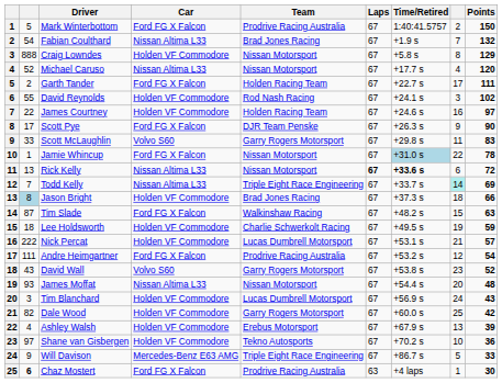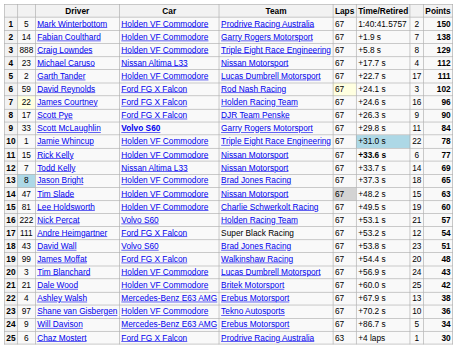Mark Winterbottom | Car: Ford FG X Falcon -> Holden VF Commodore
Fabian Coulthard | column 2: 54 -> 14
Fabian Coulthard | Car: Nissan Altima L33 -> Holden VF Commodore
Fabian Coulthard | Team: Brad Jones Racing -> Garry Rogers Motorsport
Fabian Coulthard | Points: 132 -> 138
Craig Lowndes | Team: Nissan Motorsport -> Triple Eight Race Engineering
Michael Caruso | column 2: 52 -> 23
Michael Caruso | Points: 120 -> 112
Garth Tander | Car: Ford FG X Falcon -> Holden VF Commodore
Garth Tander | Team: Holden Racing Team -> Lucas Dumbrell Motorsport
David Reynolds | column 2: 55 -> 59
David Reynolds | Car: Holden VF Commodore -> Ford FG X Falcon
David Reynolds | Laps: no background -> lightyellow background
James Courtney | column 2: no background -> lightyellow background
James Courtney | Car: Holden VF Commodore -> Ford FG X Falcon
James Courtney | Points: 97 -> 96
Scott McLaughlin | Car: normal -> bold
Scott McLaughlin | Points: 83 -> 84
Jamie Whincup | Car: Ford FG X Falcon -> Holden VF Commodore
Jamie Whincup | Team: Nissan Motorsport -> Triple Eight Race Engineering
Rick Kelly | column 2: 13 -> 15
Rick Kelly | Car: Nissan Altima L33 -> Holden VF Commodore
Rick Kelly | Laps: bold -> normal
Rick Kelly | Points: 72 -> 77
Todd Kelly | Team: Triple Eight Race Engineering -> Nissan Motorsport
Todd Kelly | column 8: paleturquoise background -> no background
Jason Bright | Points: 66 -> 65
Tim Slade | column 2: 87 -> 47
Tim Slade | Car: Ford FG X Falcon -> Holden VF Commodore
Tim Slade | Team: Walkinshaw Racing -> Nissan Motorsport
Tim Slade | Laps: no background -> lightgrey background
Lee Holdsworth | column 2: 18 -> 81
Lee Holdsworth | Points: 59 -> 60
Nick Percat | Car: Holden VF Commodore -> Volvo S60
Nick Percat | Team: Lucas Dumbrell Motorsport -> Holden Racing Team
Andre Heimgartner | Team: Prodrive Racing Australia -> Super Black Racing
David Wall | Team: Garry Rogers Motorsport -> Brad Jones Racing
David Wall | Points: 52 -> 51
James Moffat | column 2: 93 -> 99
James Moffat | Car: Nissan Altima L33 -> Ford FG X Falcon
James Moffat | Team: Nissan Motorsport -> Walkinshaw Racing
Dale Wood | column 2: 82 -> 21
Dale Wood | Team: Garry Rogers Motorsport -> Britek Motorsport
Ashley Walsh | Car: Holden VF Commodore -> Mercedes-Benz E63 AMG
Ashley Walsh | Points: 39 -> 38
Will Davison | Team: Triple Eight Race Engineering -> Erebus Motorsport
Will Davison | Points: 33 -> 34
Chaz Mostert | column 2: bold -> normal
